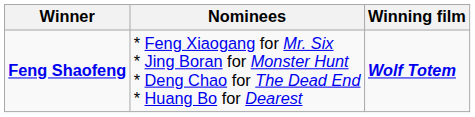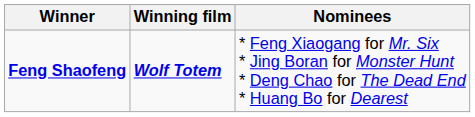columns swapped: Winning film <-> Nominees
